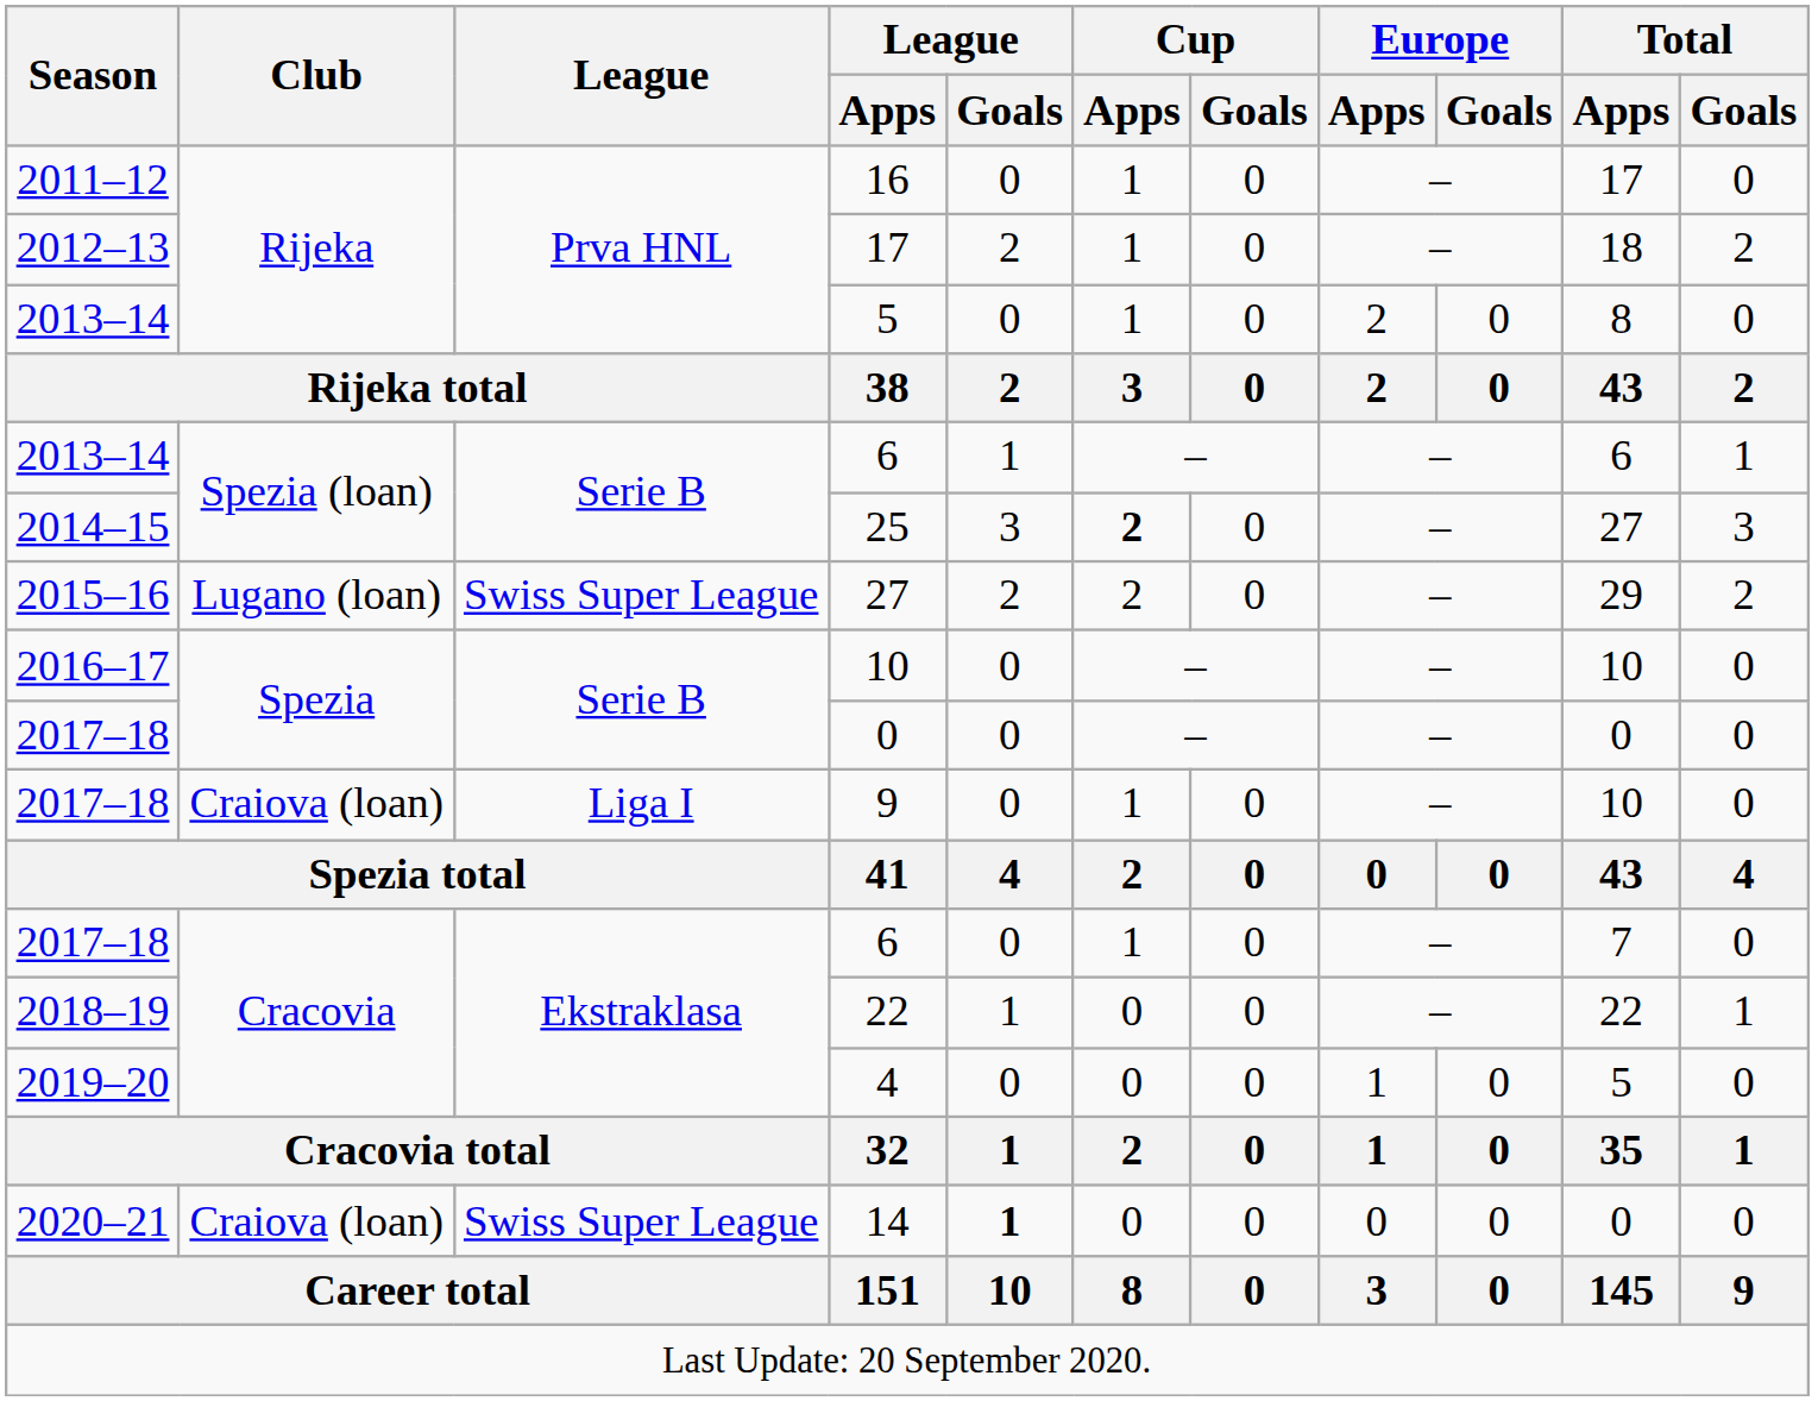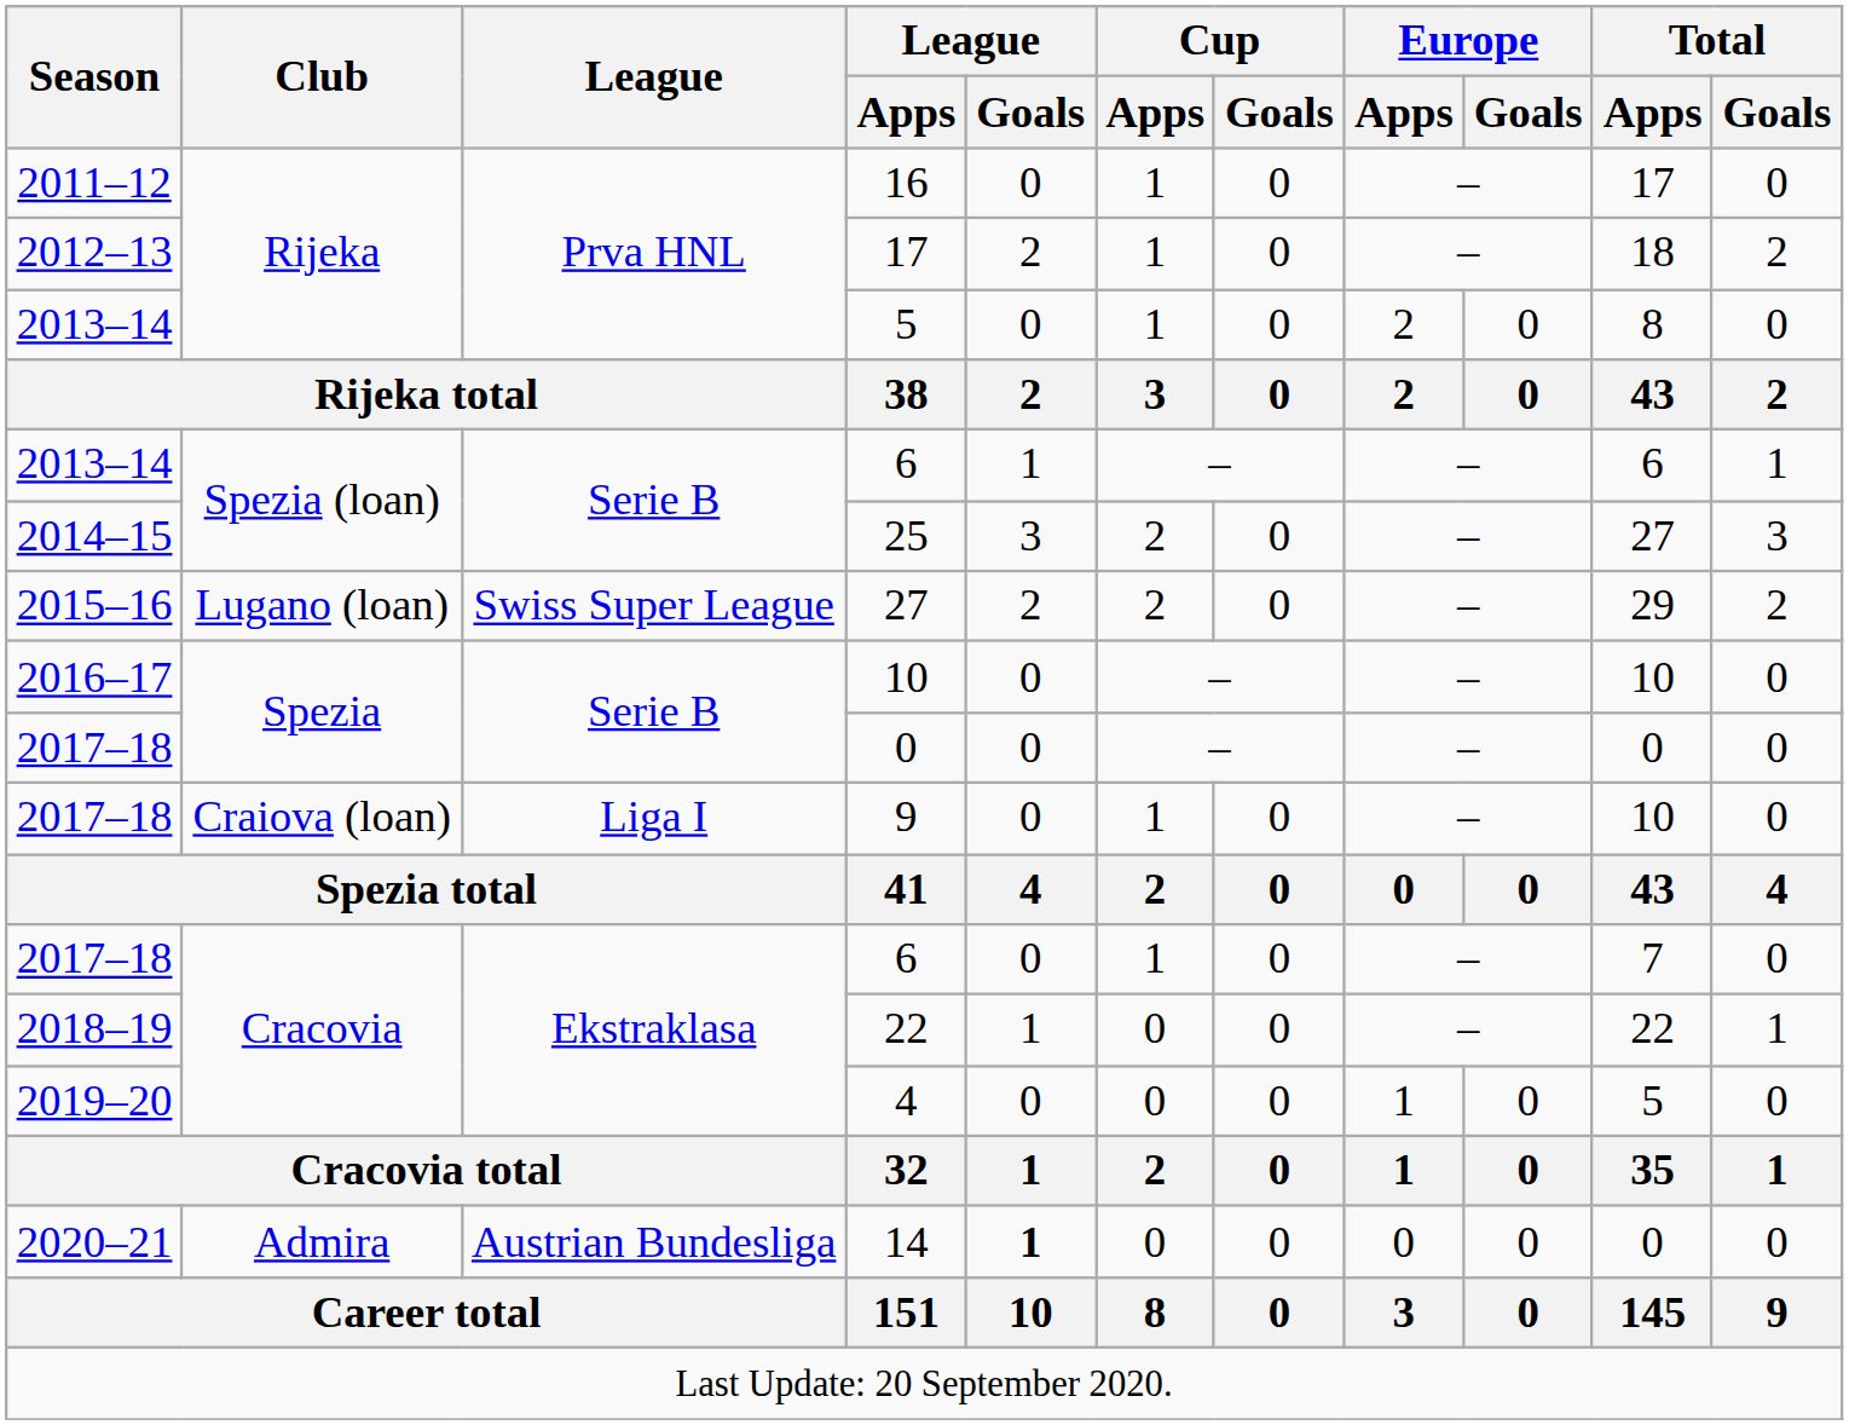25 | Cup / Apps: bold -> normal
14 | Club: Craiova (loan) -> Admira
14 | League: Swiss Super League -> Austrian Bundesliga
